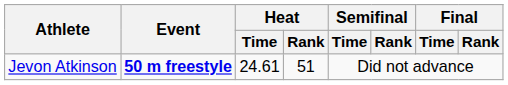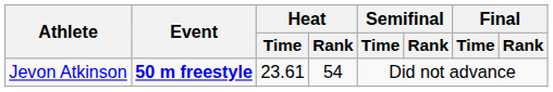Jevon Atkinson | Heat / Time: 24.61 -> 23.61
Jevon Atkinson | Heat / Rank: 51 -> 54
